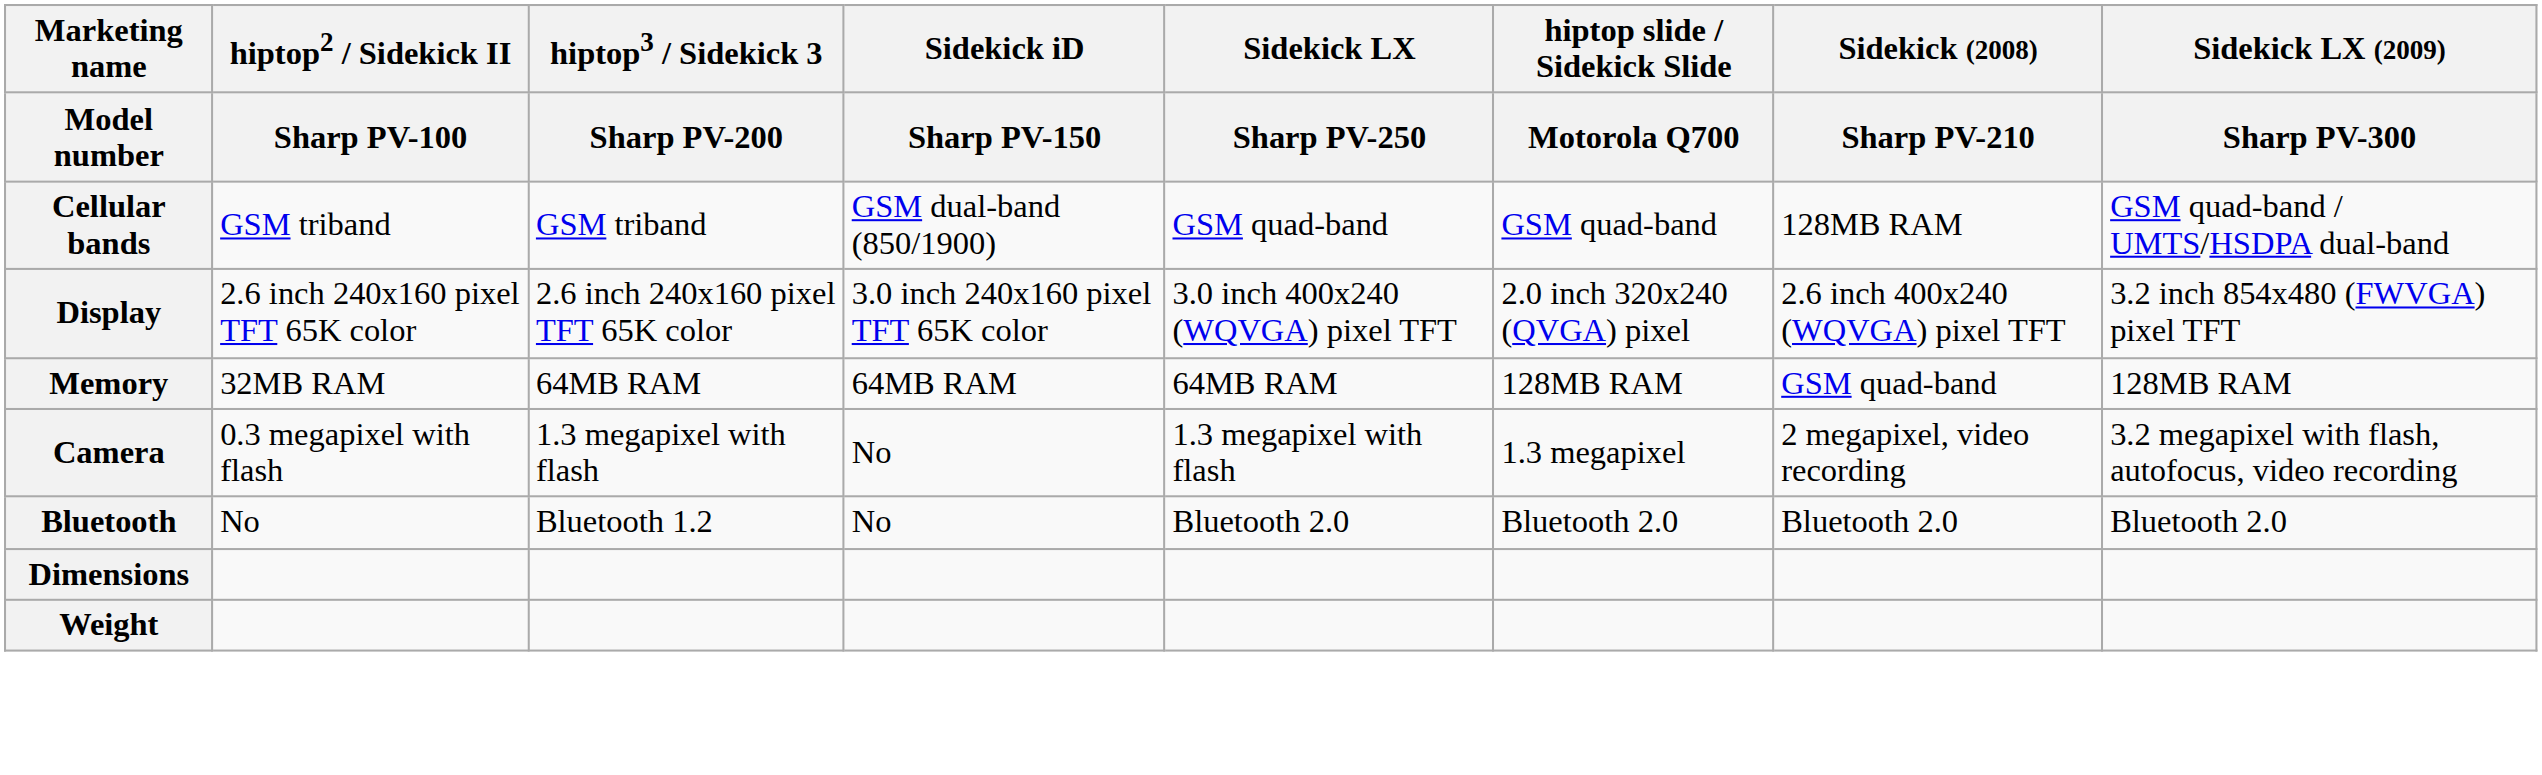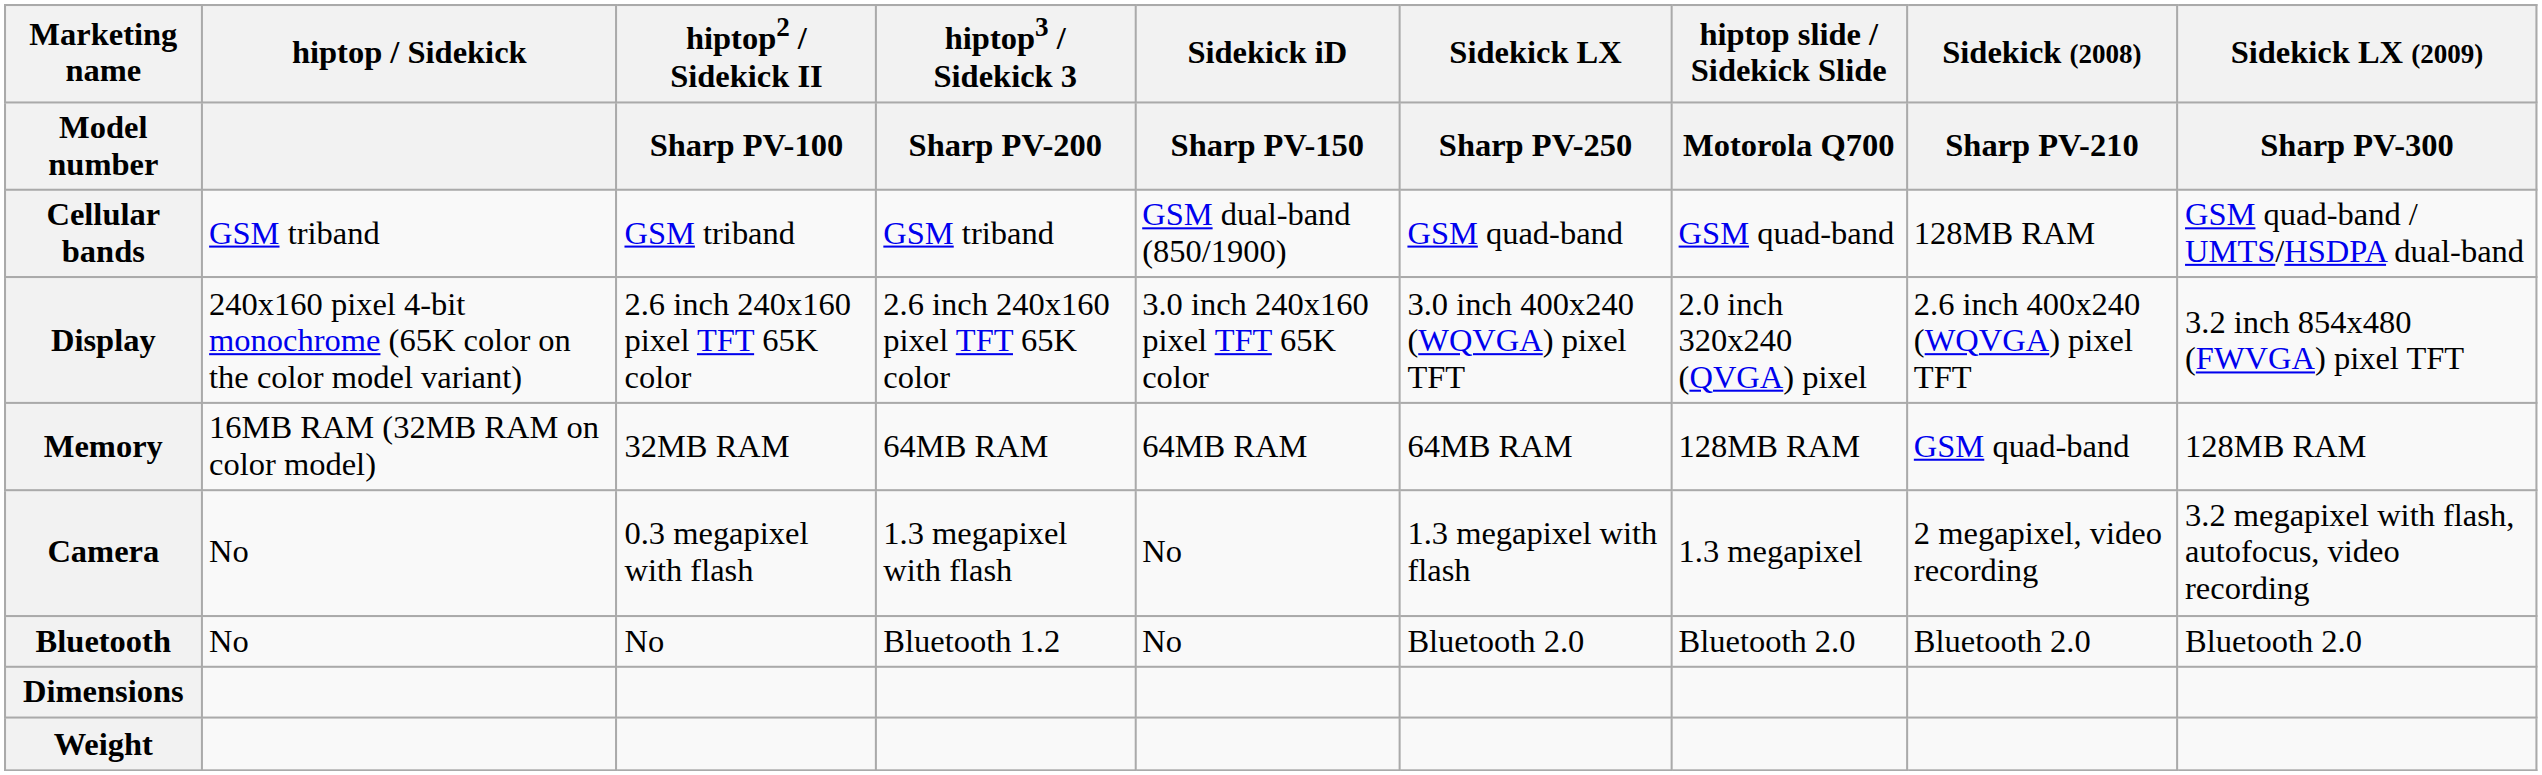+ column: hiptop / Sidekick | GSM triband | 240x160 pixel 4-bit monochrome (65K color on the color model variant) | 16MB RAM (32MB RAM on color model) | No | No
